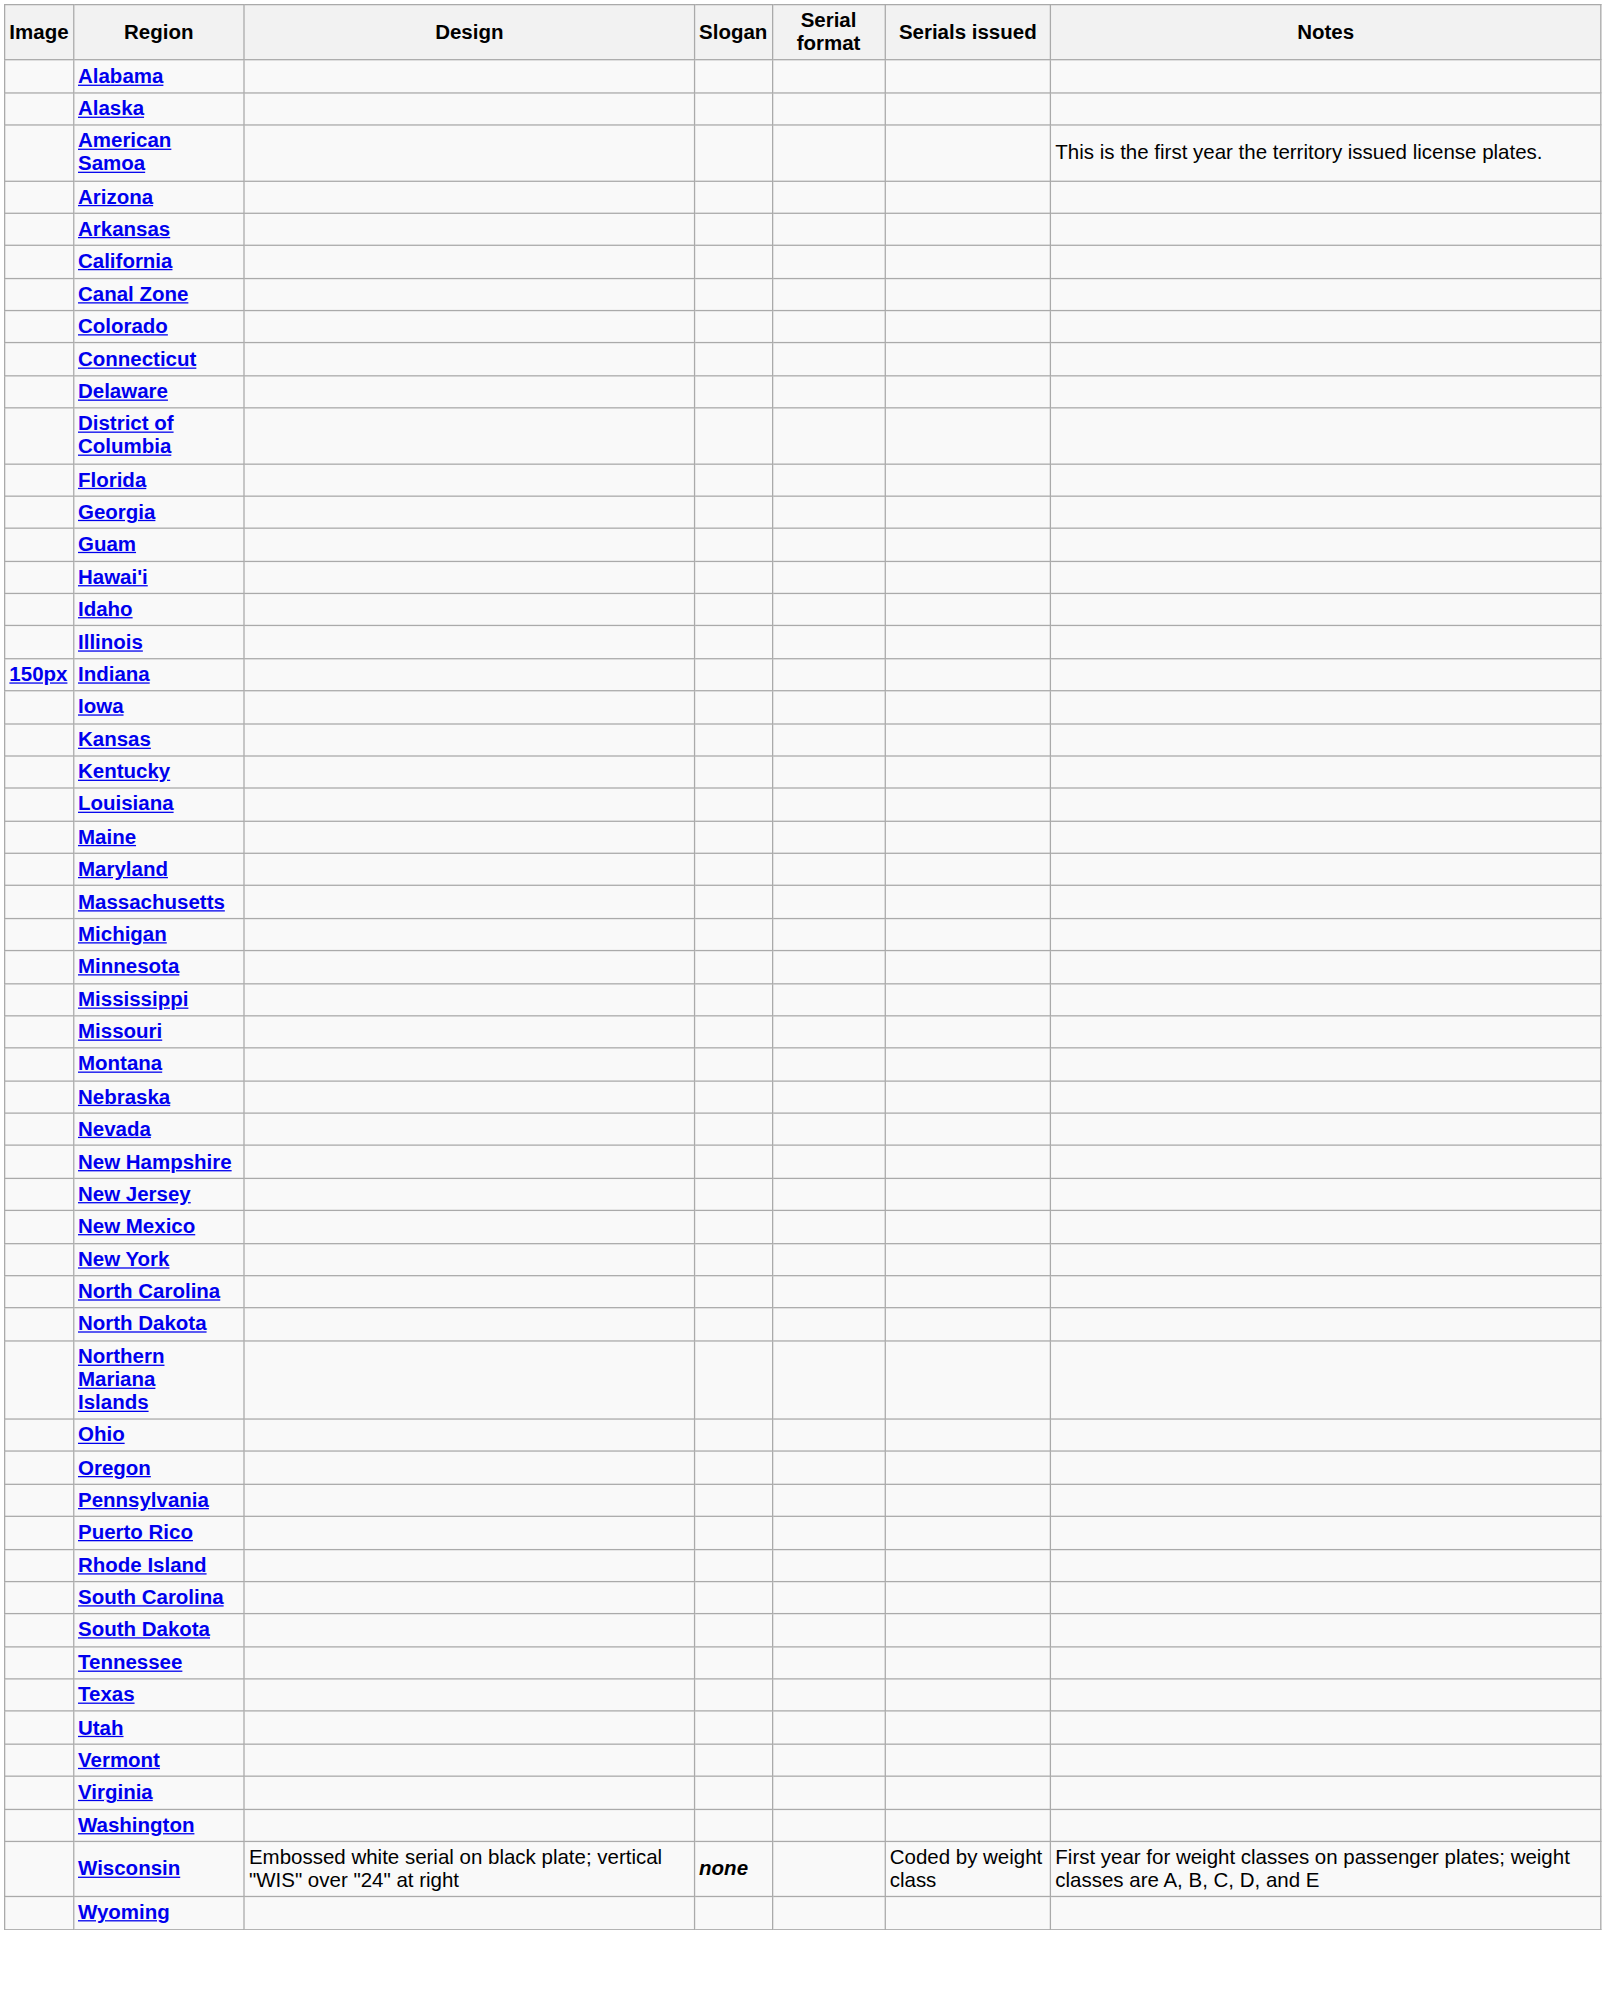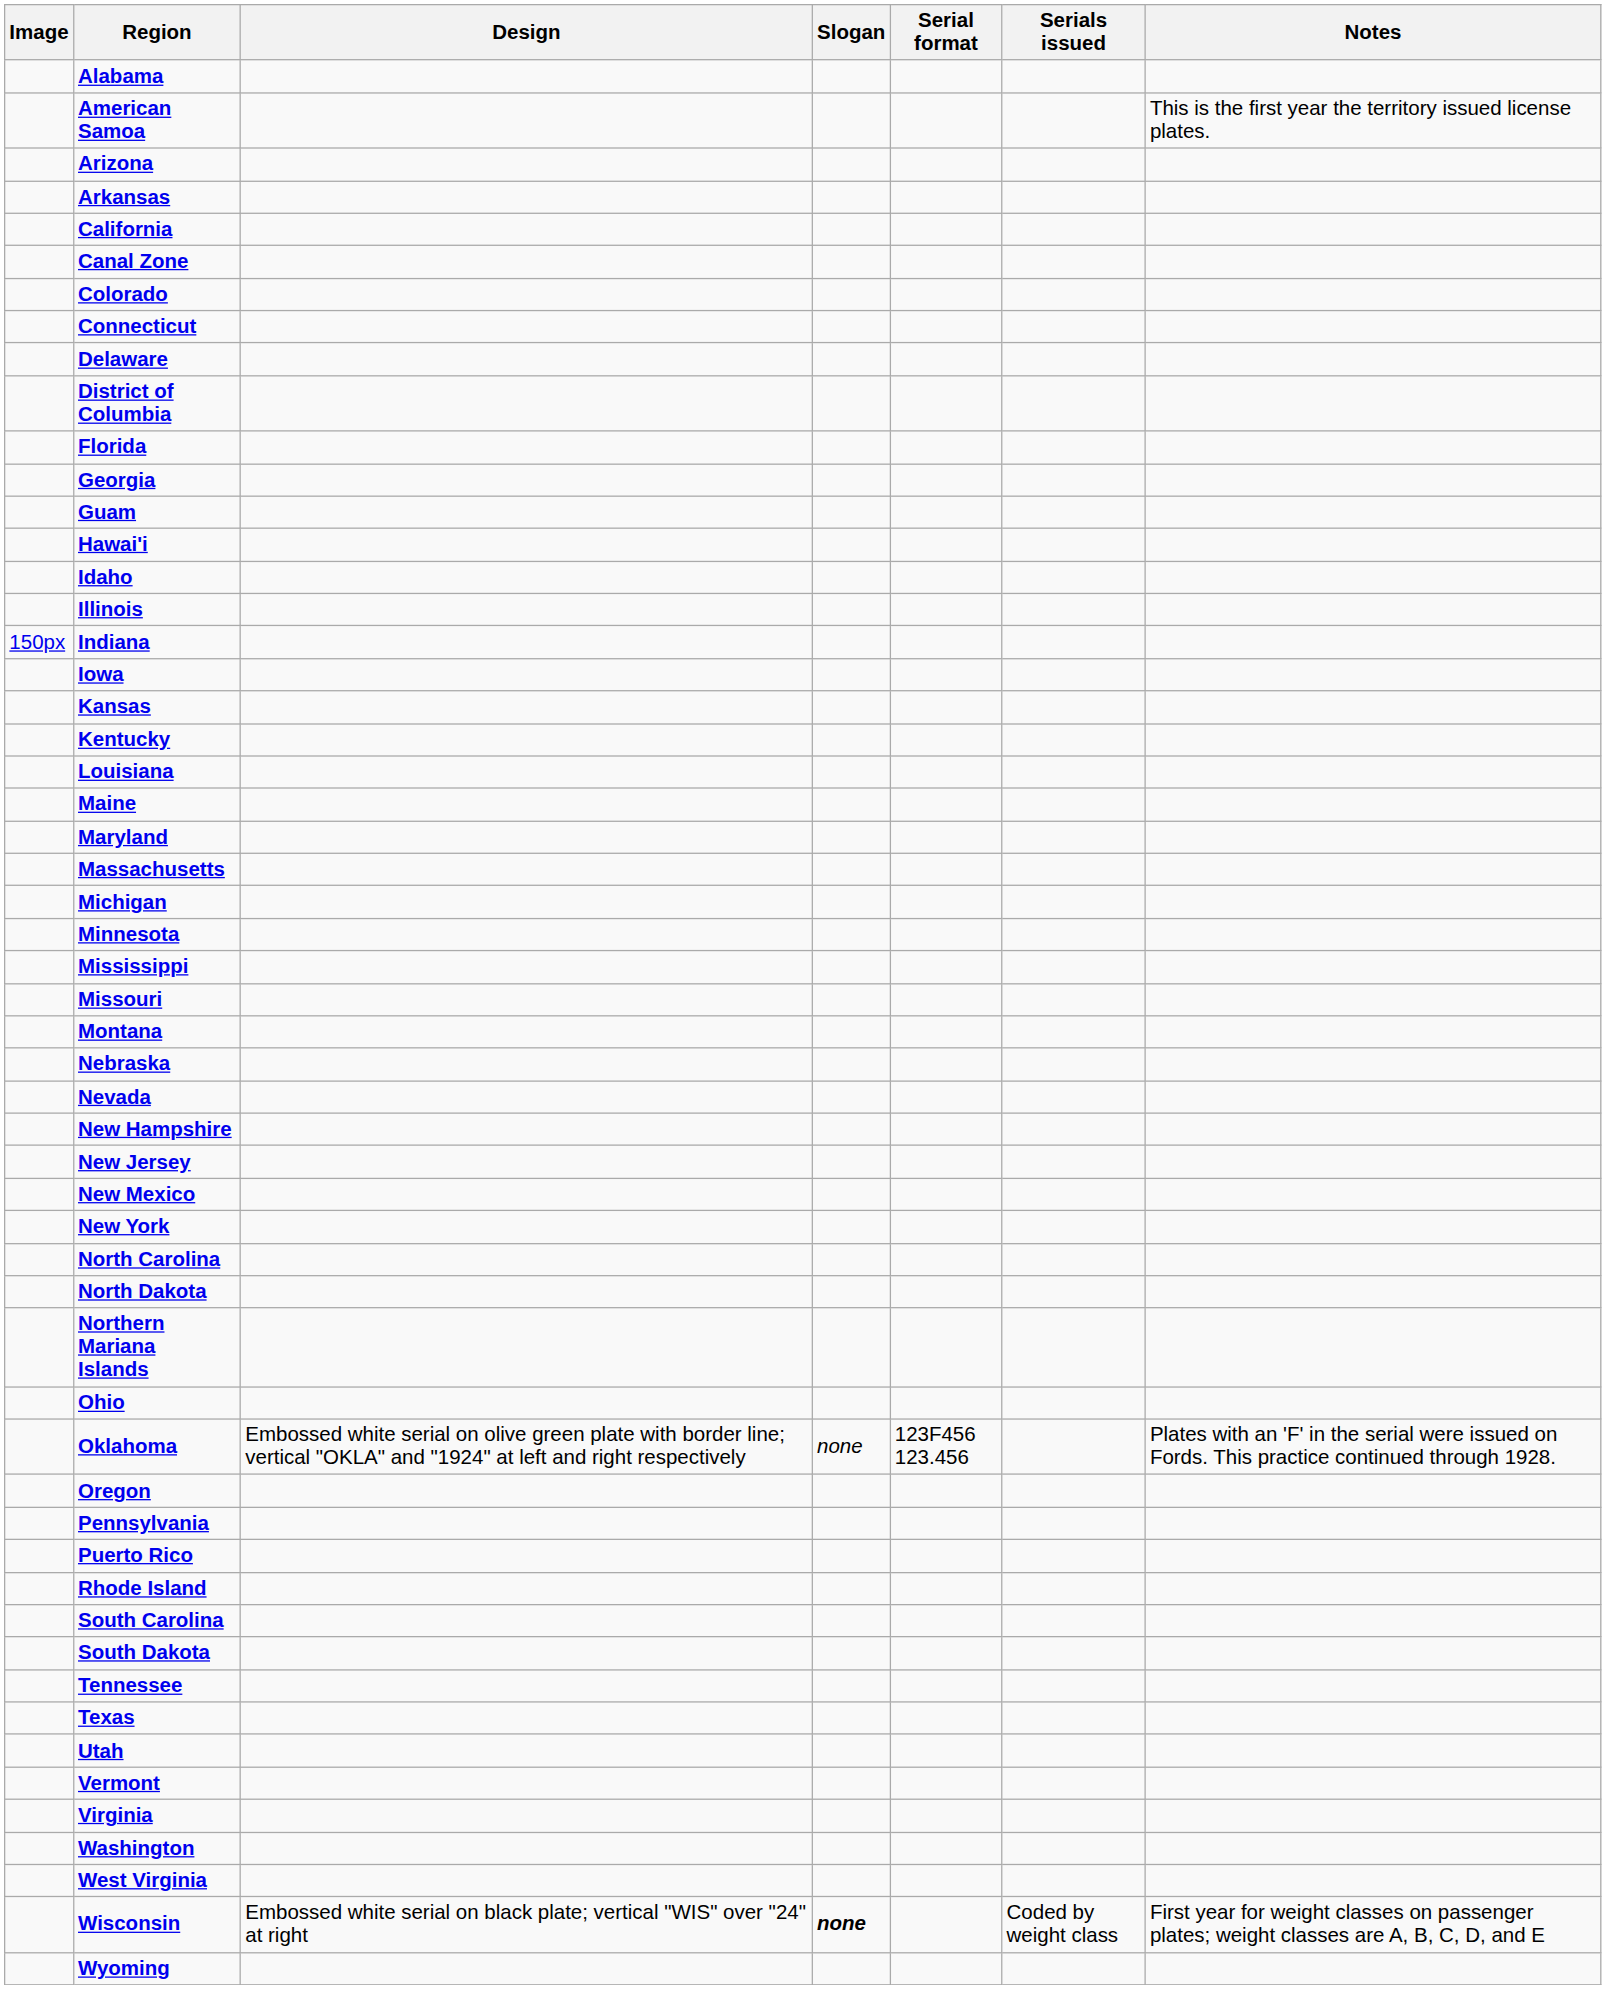- row: Alaska
Indiana | Image: bold -> normal
+ row: Oklahoma | Embossed white serial on olive green plate with border line; vertical "OKLA" and "1924" at left and right respectively | none | 123F456 123.456 | Plates with an 'F' in the serial were issued on Fords. This practice continued through 1928.
+ row: West Virginia
